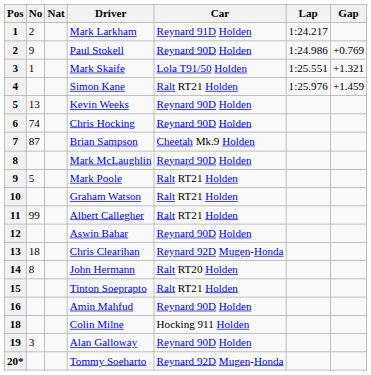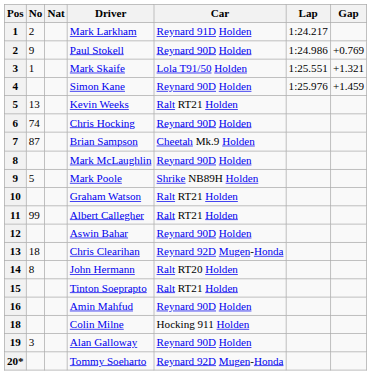Simon Kane | Car: Ralt RT21 Holden -> Reynard 90D Holden
Kevin Weeks | Car: Reynard 90D Holden -> Ralt RT21 Holden
Mark Poole | Car: Ralt RT21 Holden -> Shrike NB89H Holden
